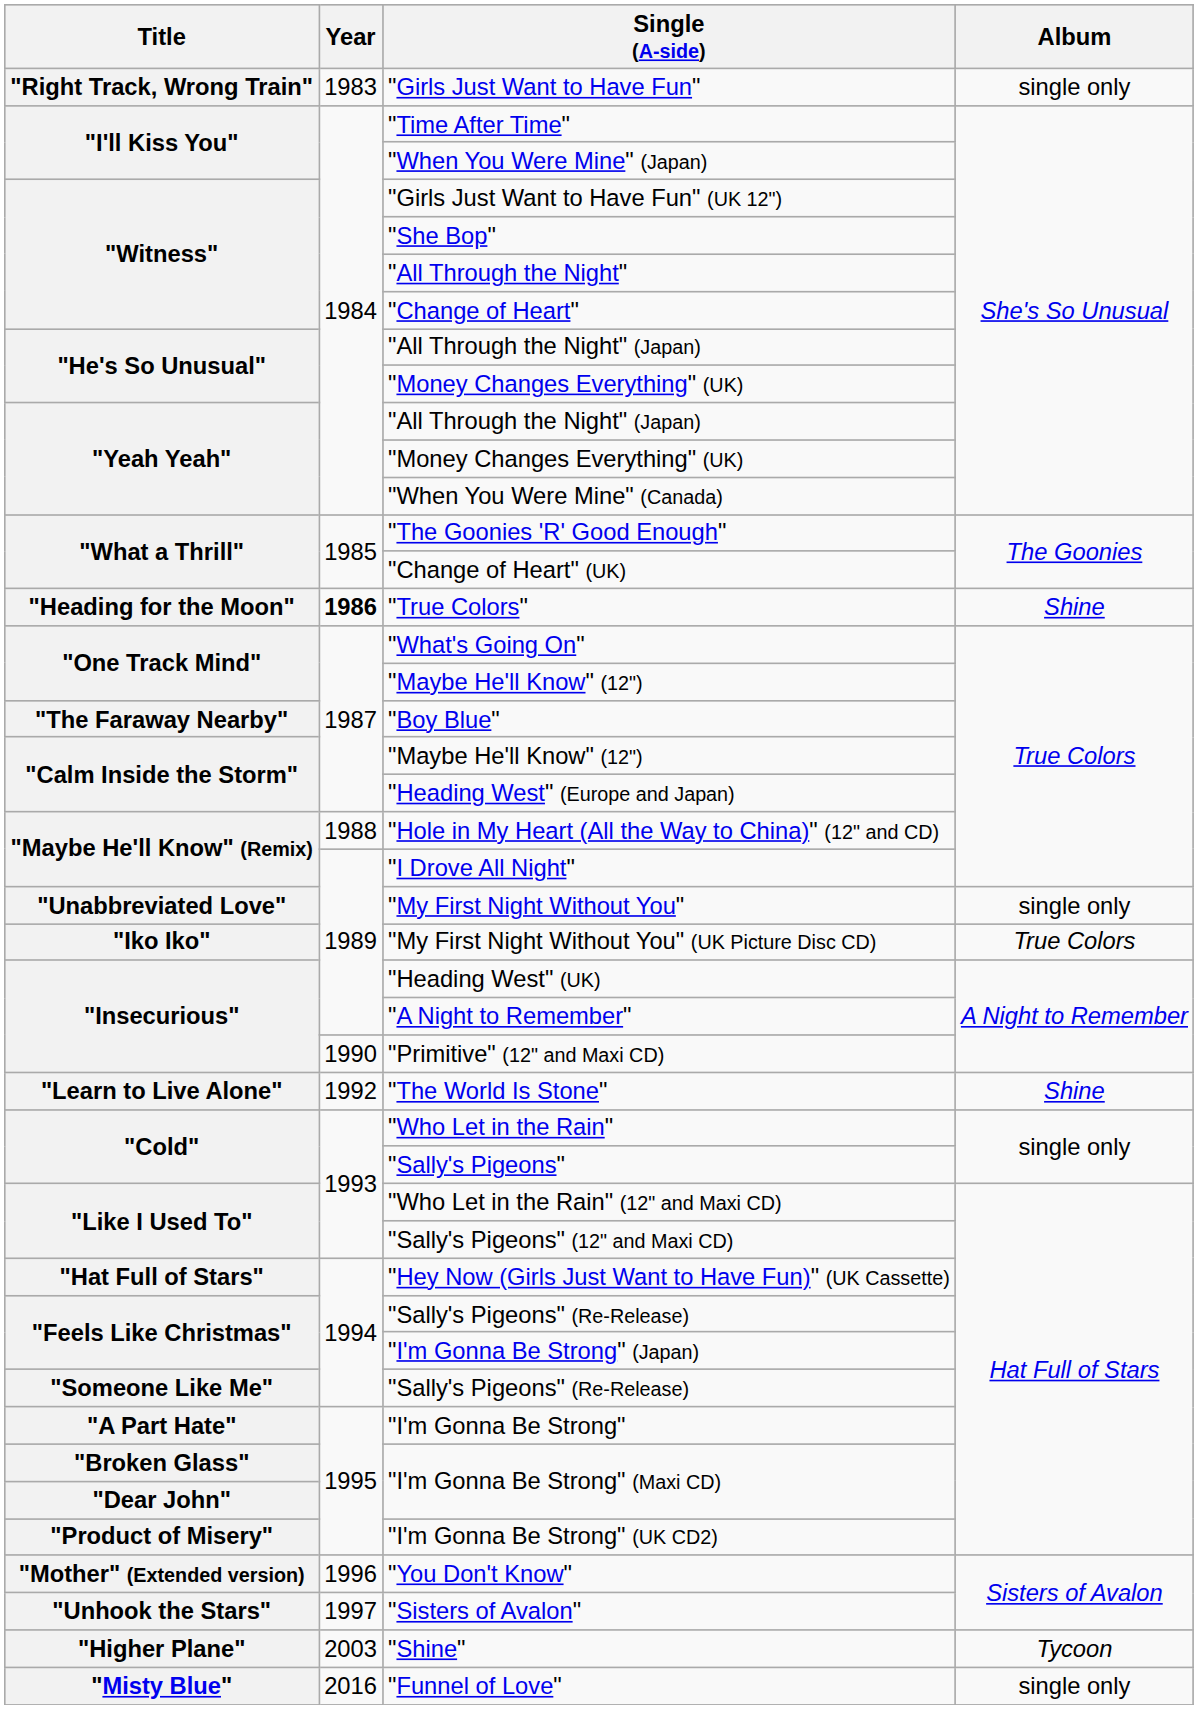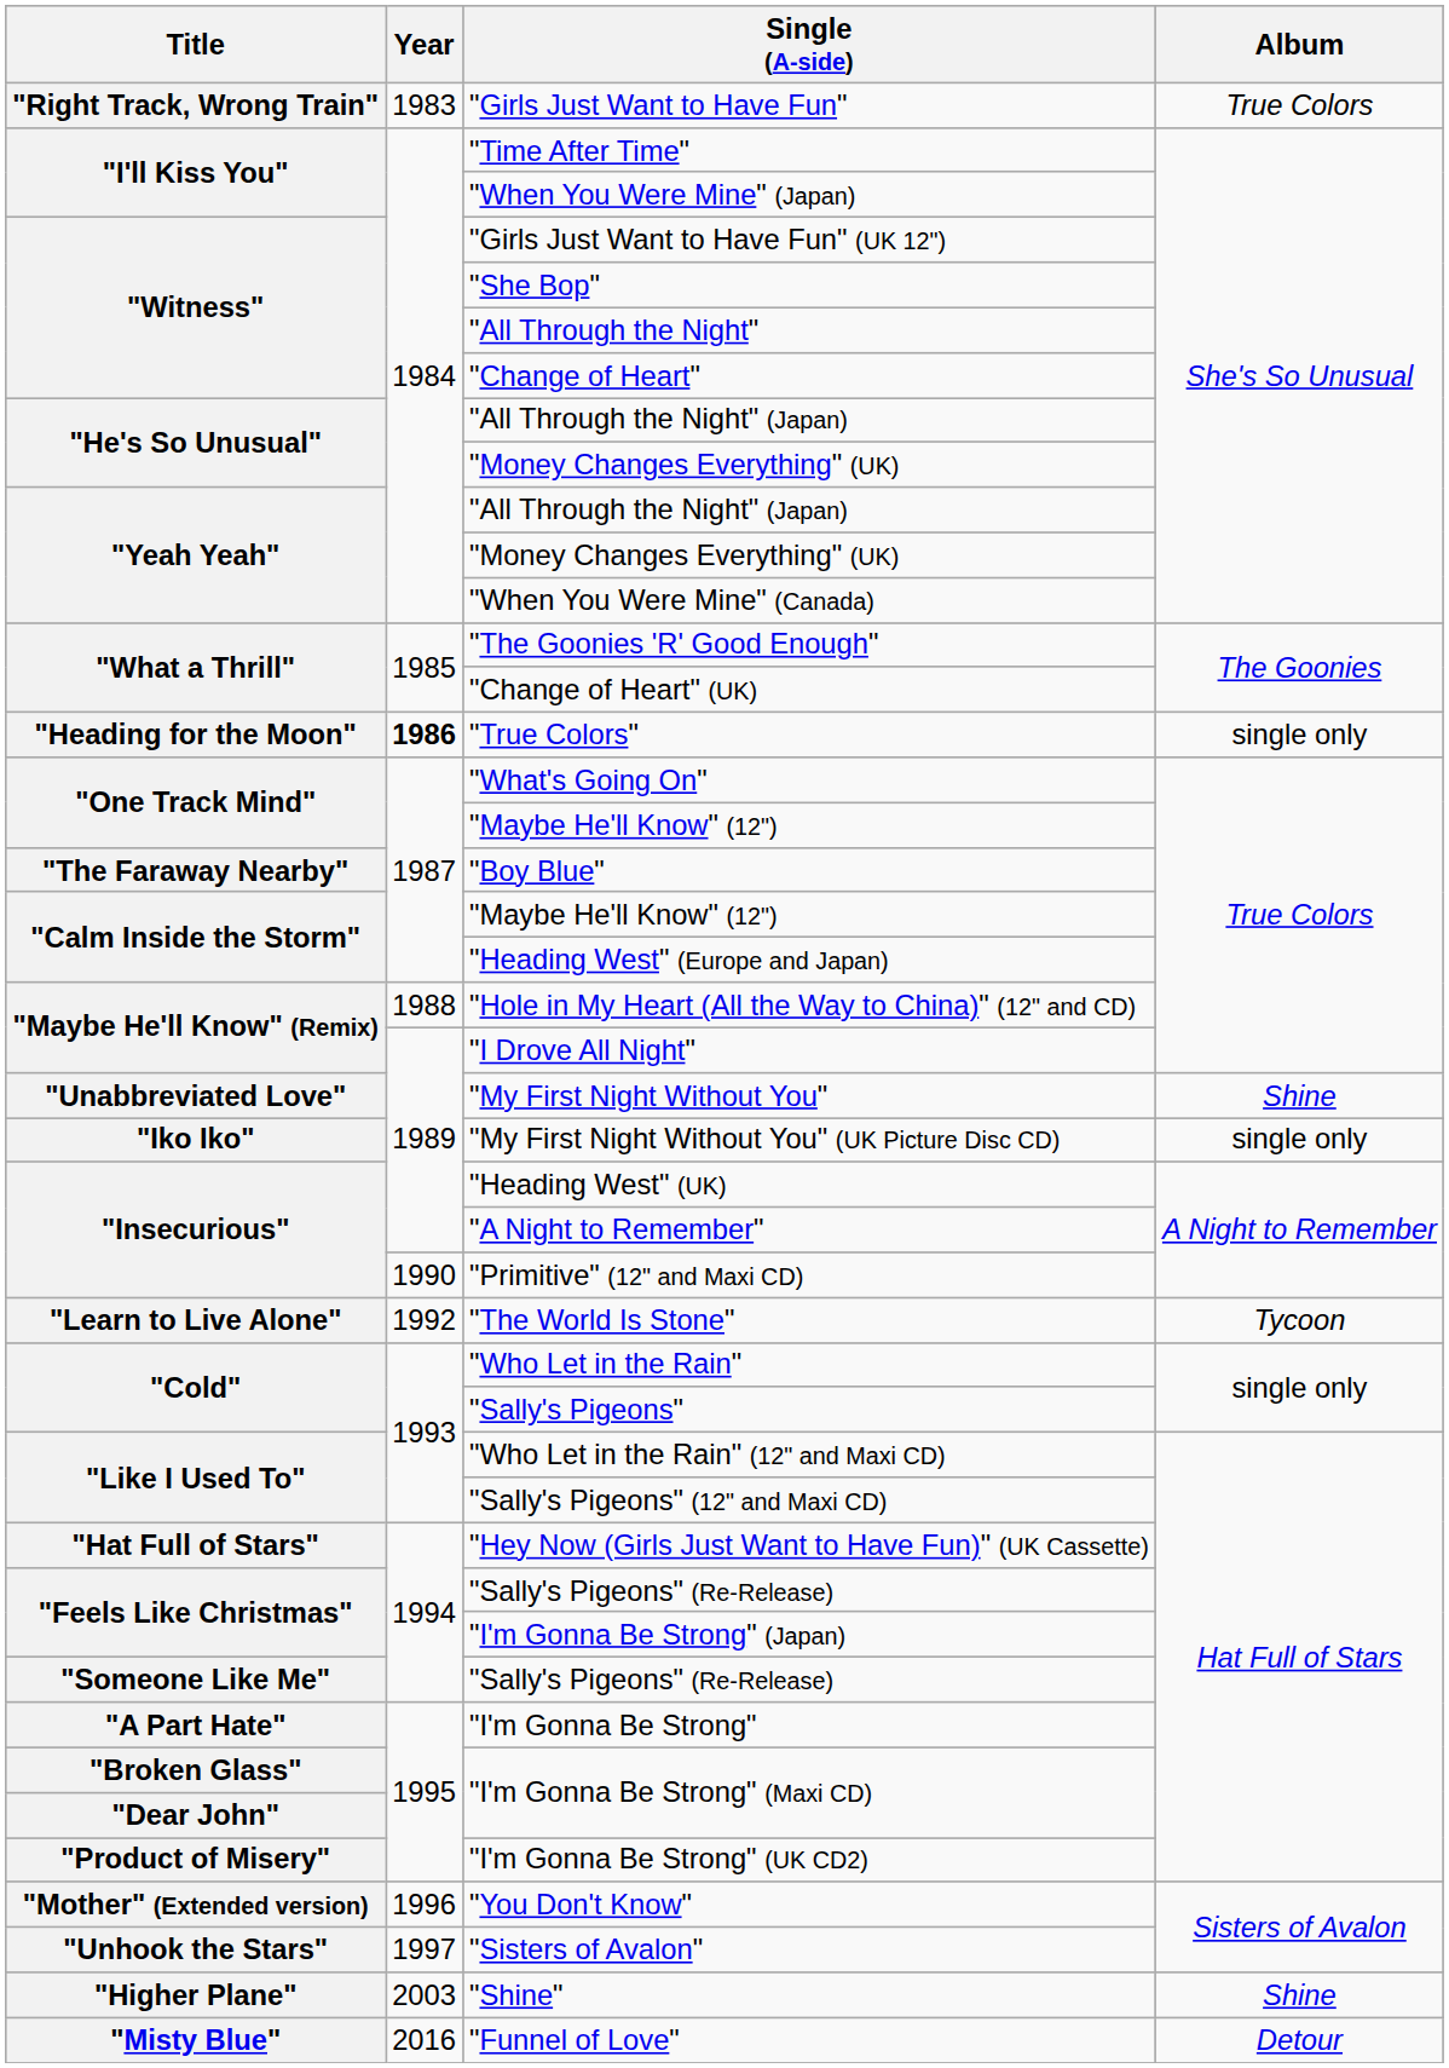"Girls Just Want to Have Fun" | Album: single only -> True Colors
"True Colors" | Album: Shine -> single only
"My First Night Without You" | Album: single only -> Shine
"My First Night Without You" (UK Picture Disc CD) | Album: True Colors -> single only
"The World Is Stone" | Album: Shine -> Tycoon
"Shine" | Album: Tycoon -> Shine
"Funnel of Love" | Album: single only -> Detour
